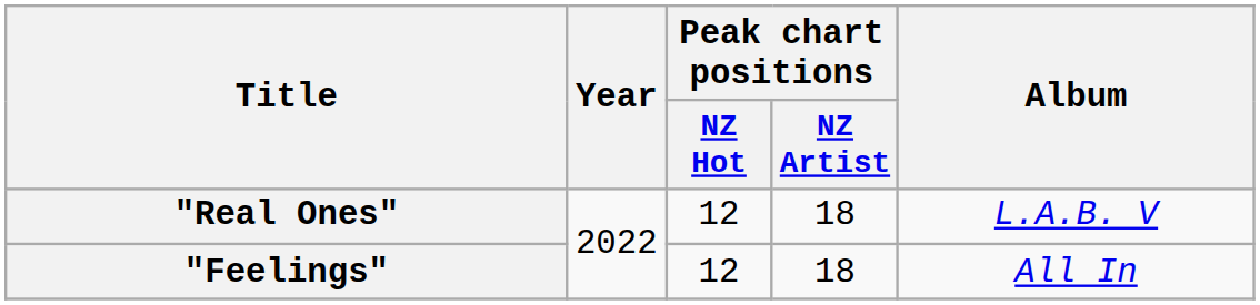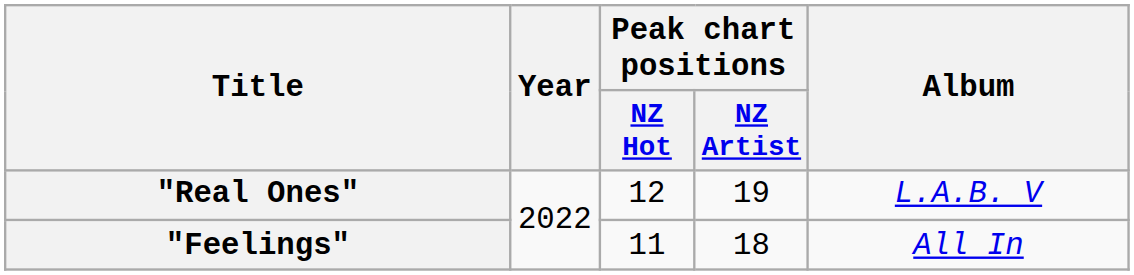"Real Ones" | Peak chart positions / NZ Artist: 18 -> 19
"Feelings" | Peak chart positions / NZ Hot: 12 -> 11
